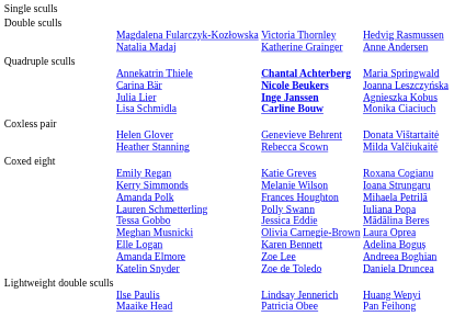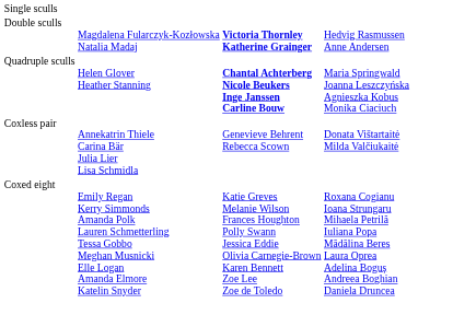Double sculls | column 3: normal -> bold
Quadruple sculls | column 2: Annekatrin Thiele Carina Bär Julia Lier Lisa Schmidla -> Helen Glover Heather Stanning
Coxless pair | column 2: Helen Glover Heather Stanning -> Annekatrin Thiele Carina Bär Julia Lier Lisa Schmidla
- row: Lightweight double sculls | Ilse Paulis Maaike Head | Lindsay Jennerich Patricia Obee | Huang Wenyi Pan Feihong
